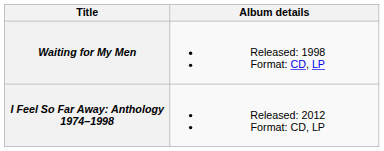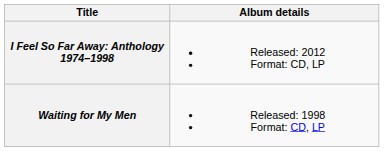rows swapped: Waiting for My Men <-> I Feel So Far Away: Anthology 1974–1998
